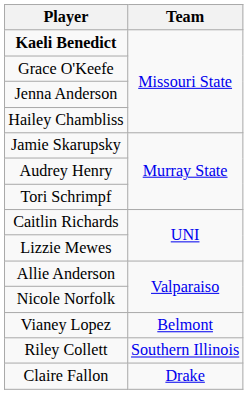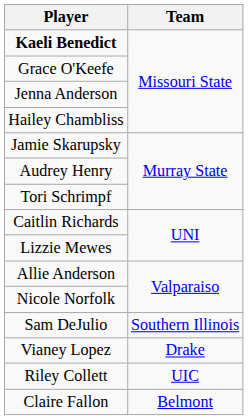+ row: Sam DeJulio | Southern Illinois
Vianey Lopez | Team: Belmont -> Drake
Riley Collett | Team: Southern Illinois -> UIC
Claire Fallon | Team: Drake -> Belmont
